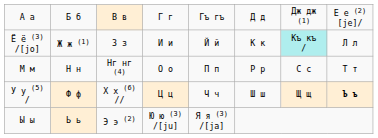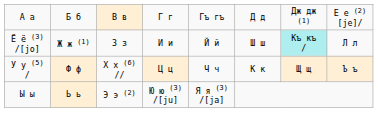Ё ё (3) /[jo] | column 6: К к -> Ш ш
- row: М м | Н н | Нг нг (4) | О о | П п | Р р | С с | Т т
У у (5) / | column 6: Ш ш -> К к
У у (5) / | column 8: bold -> normal
